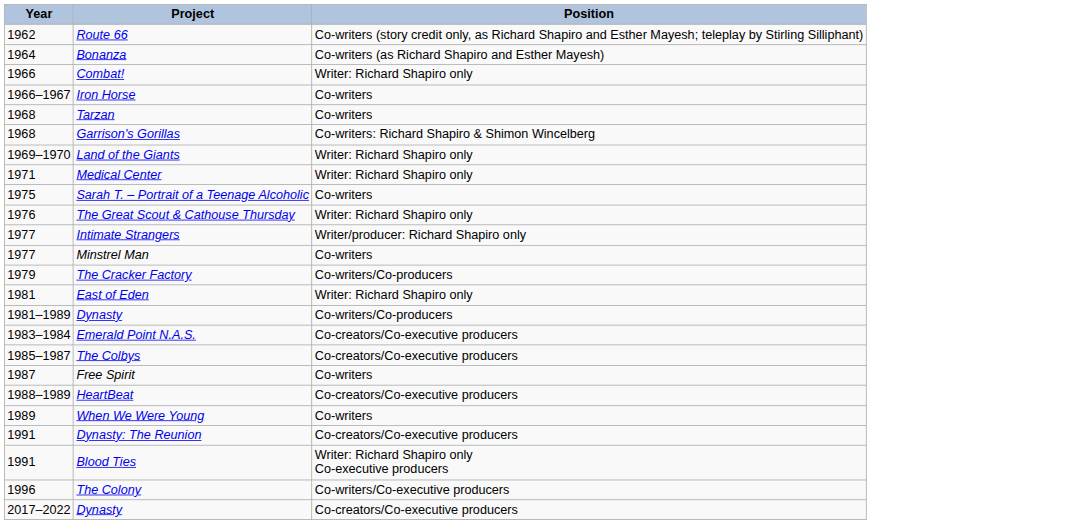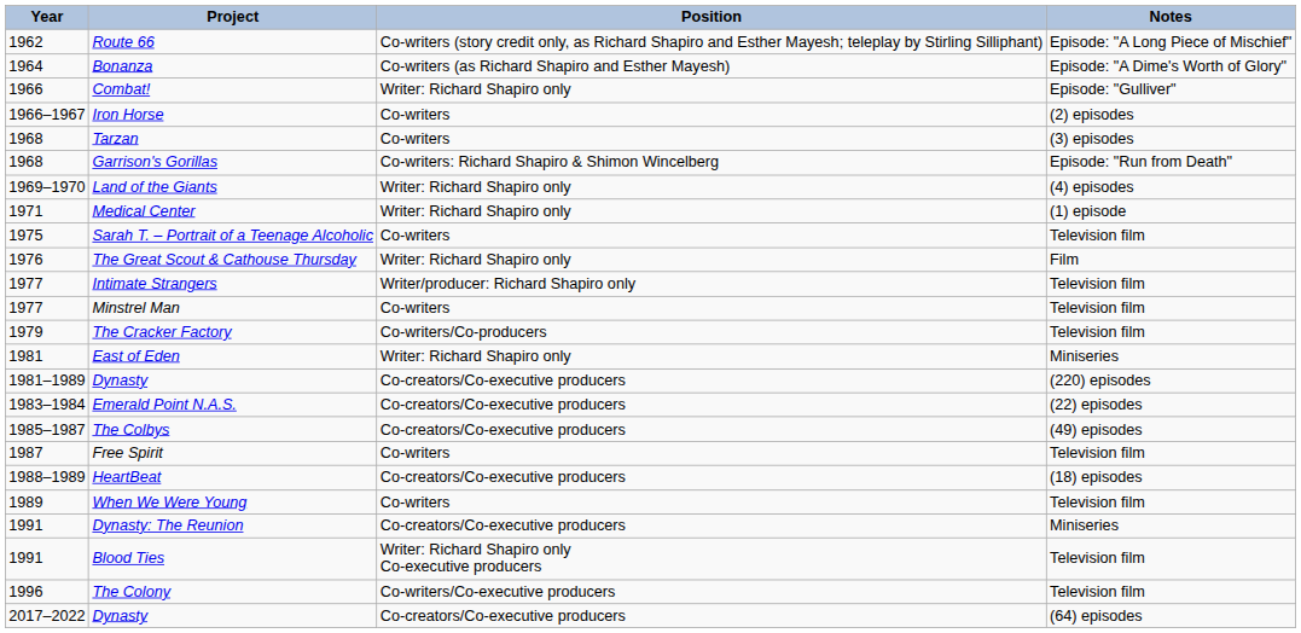+ column: Notes | Episode: "A Long Piece of Mischief" | Episode: "A Dime's Worth of Glory" | Episode: "Gulliver" | (2) episodes | (3) episodes | Episode: "Run from Death" | (4) episodes | (1) episode | Television film | Film | Television film | Television film | Television film | Miniseries | (220) episodes | (22) episodes | (49) episodes | Television film | (18) episodes | Television film | Miniseries | Television film | Television film | (64) episodes
1981–1989 / Dynasty | Position: Co-writers/Co-producers -> Co-creators/Co-executive producers
